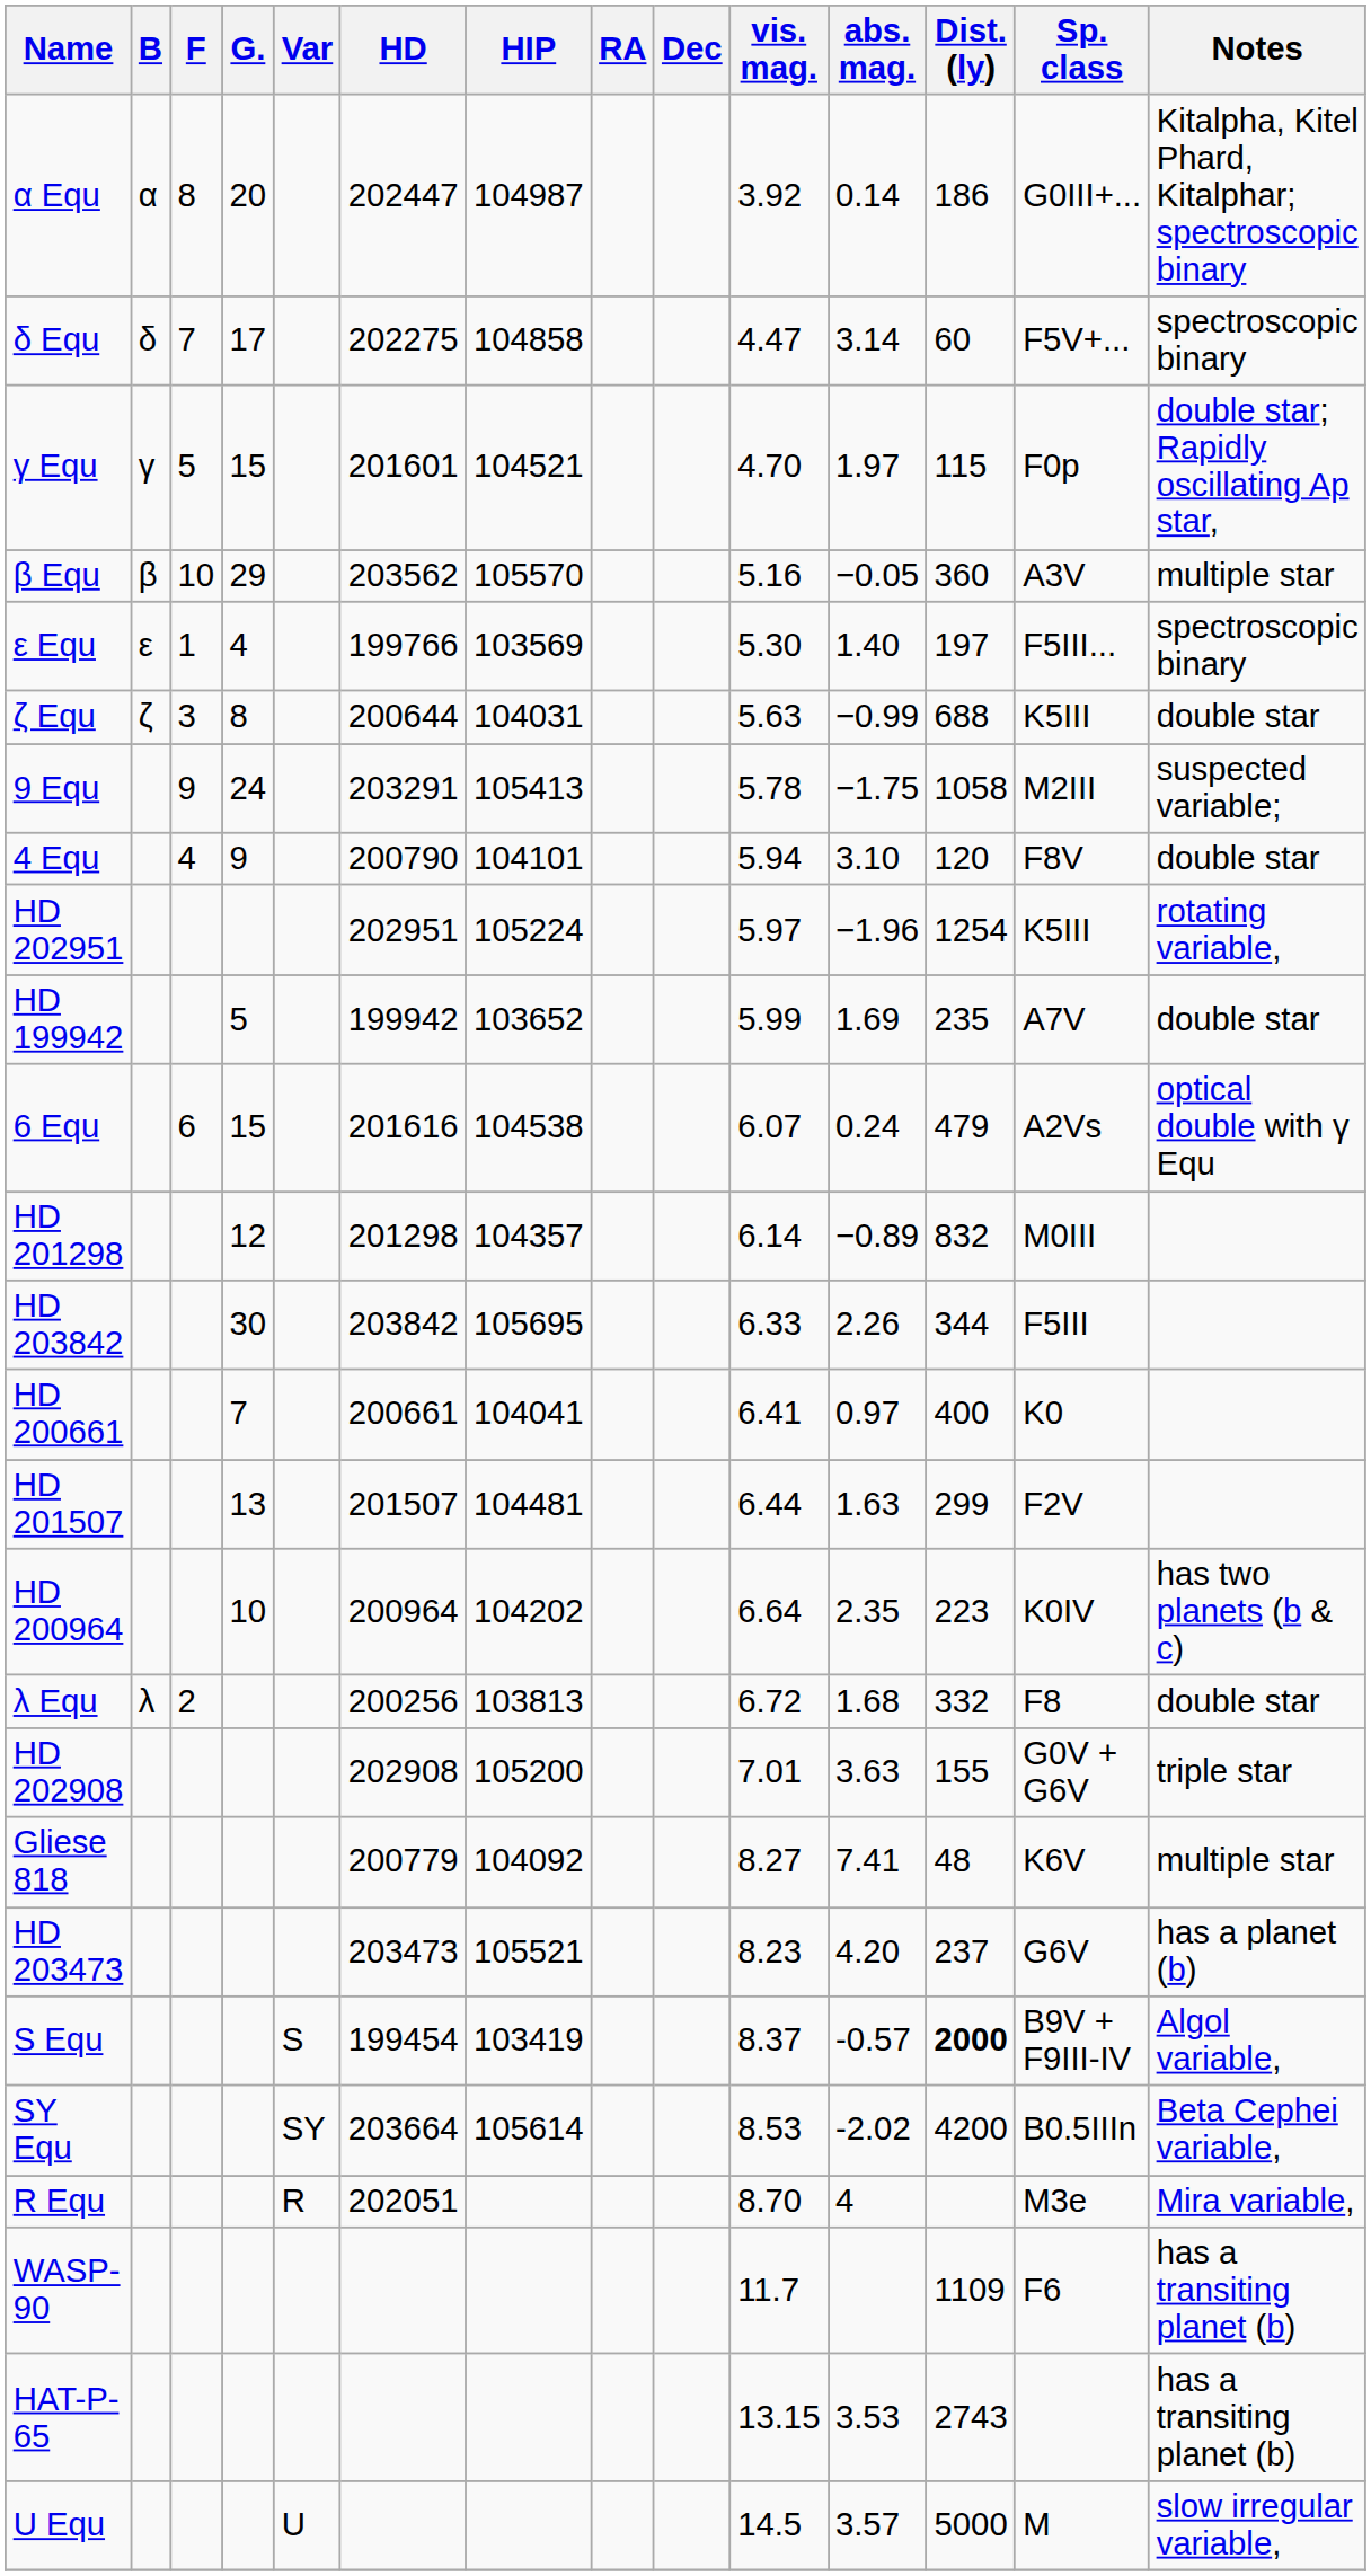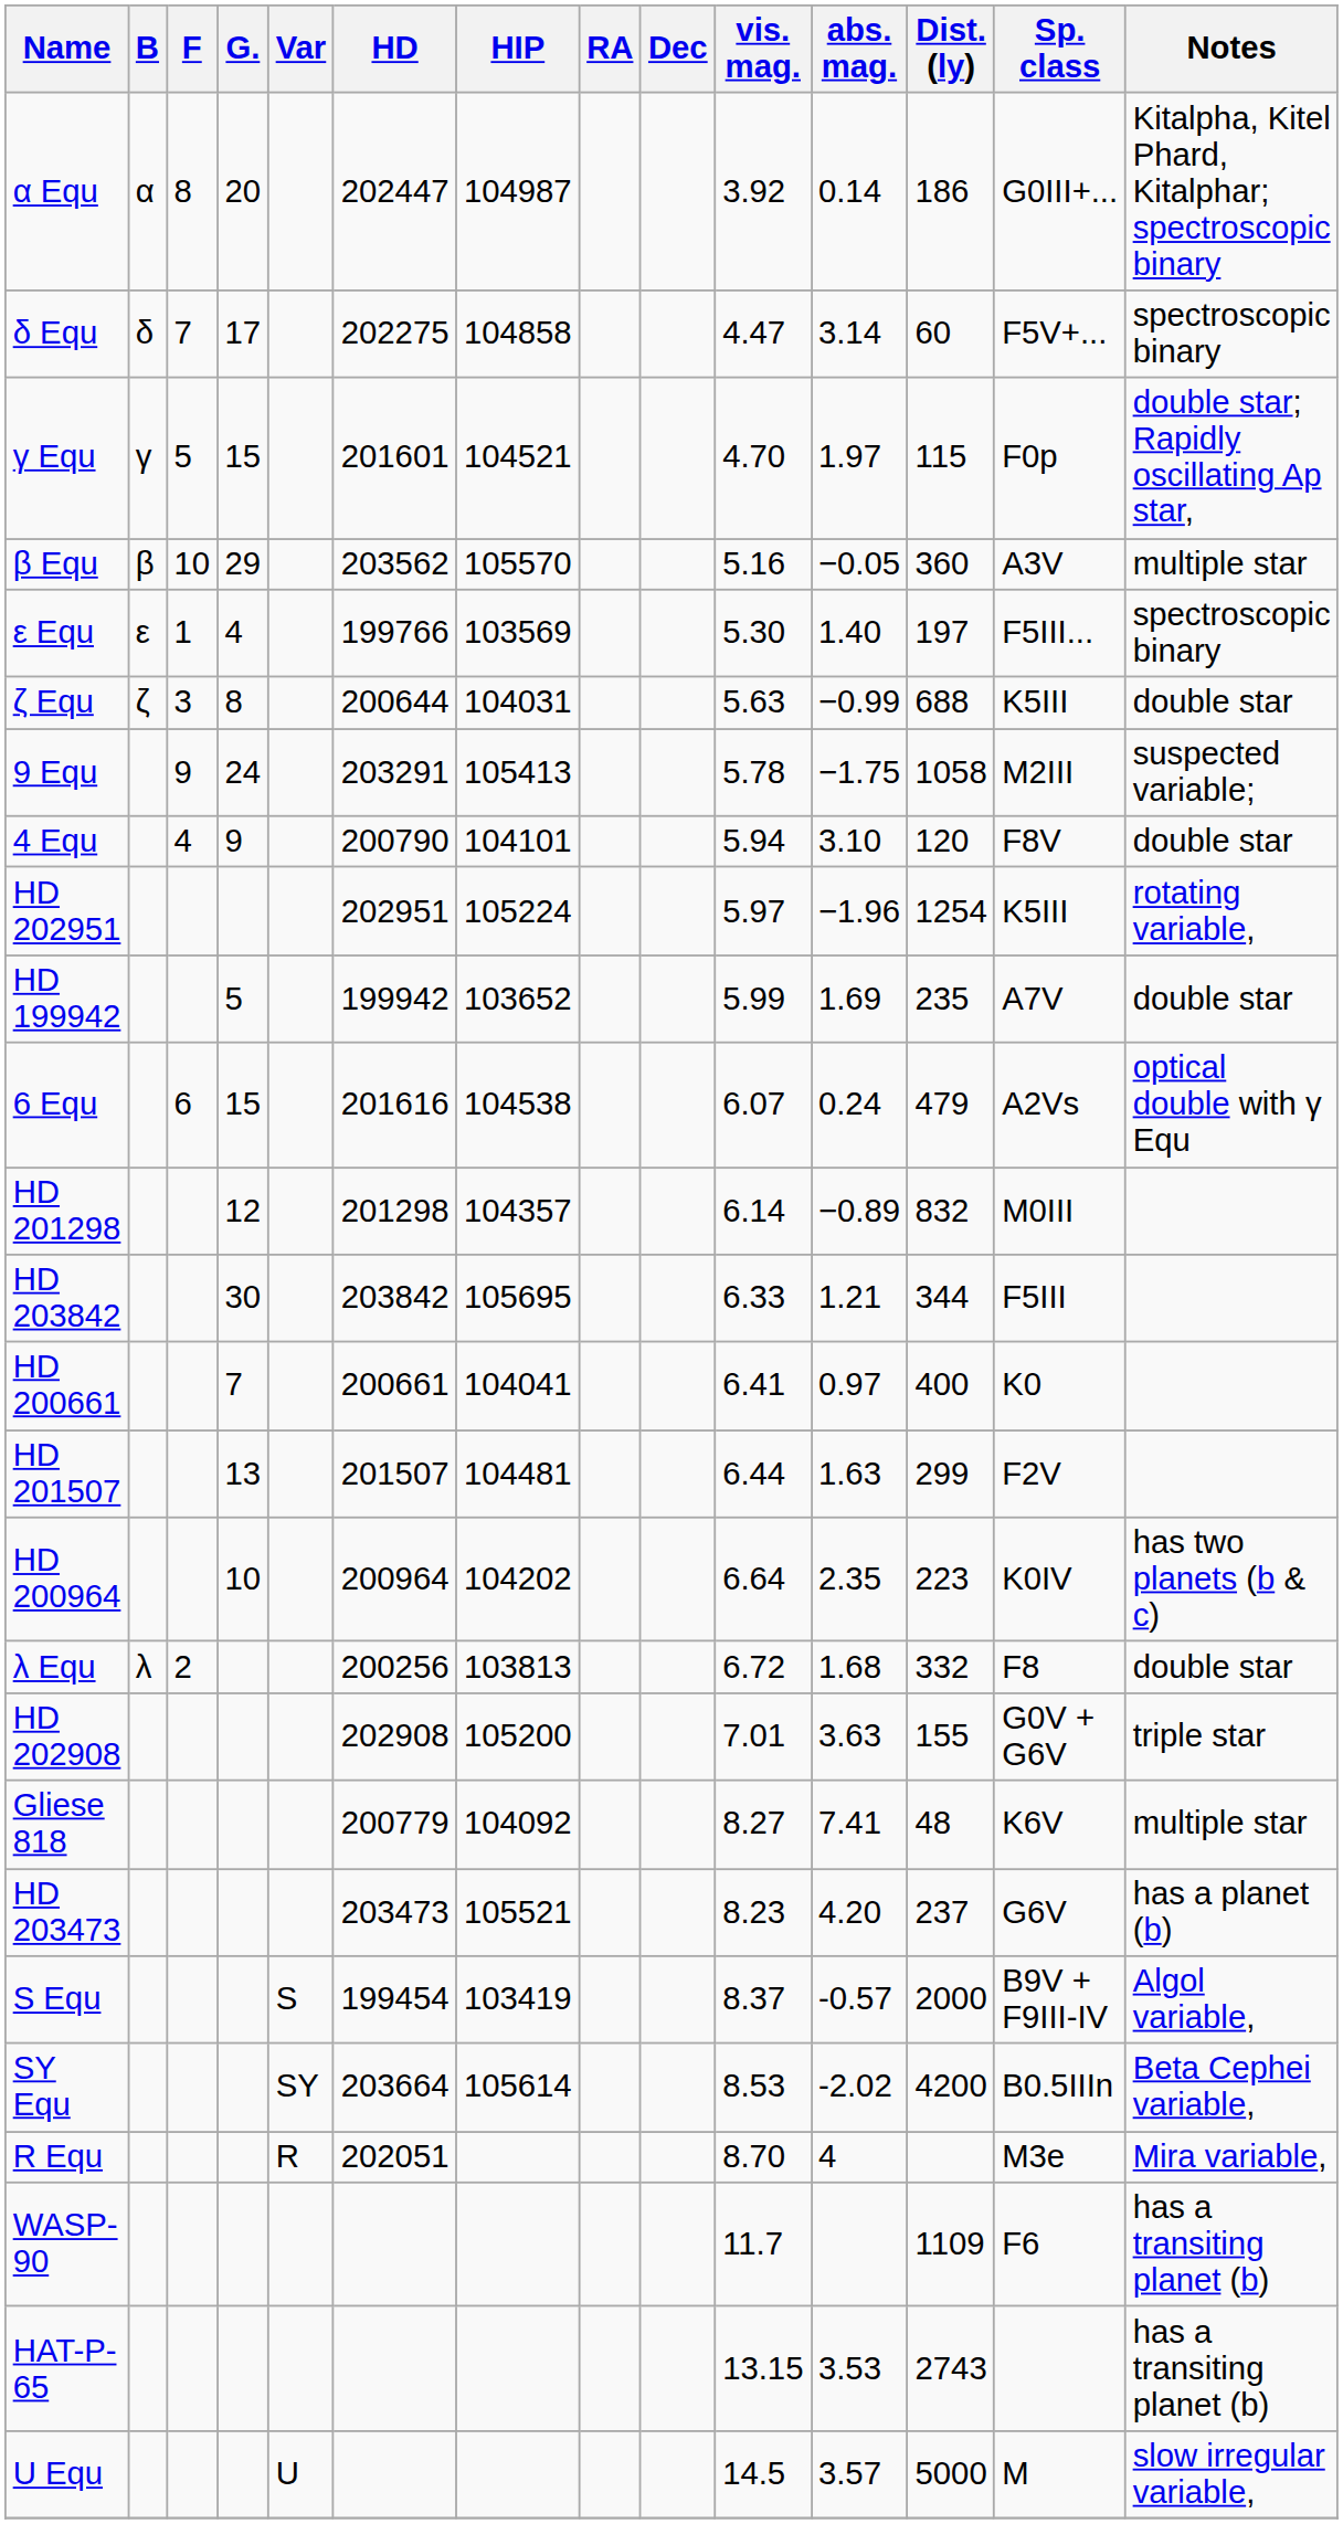HD 203842 | abs. mag.: 2.26 -> 1.21
S Equ | Dist. (ly): bold -> normal
